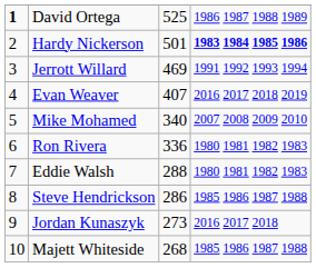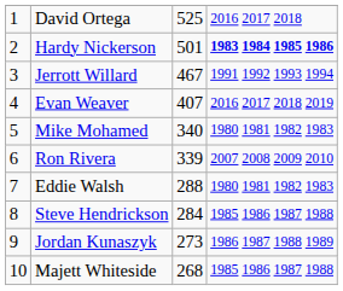David Ortega | column 1: bold -> normal
David Ortega | column 4: 1986 1987 1988 1989 -> 2016 2017 2018
Jerrott Willard | column 3: 469 -> 467
Mike Mohamed | column 4: 2007 2008 2009 2010 -> 1980 1981 1982 1983
Ron Rivera | column 3: 336 -> 339
Ron Rivera | column 4: 1980 1981 1982 1983 -> 2007 2008 2009 2010
Steve Hendrickson | column 3: 286 -> 284
Jordan Kunaszyk | column 4: 2016 2017 2018 -> 1986 1987 1988 1989
